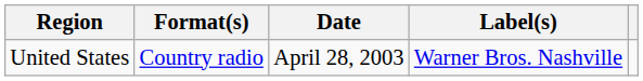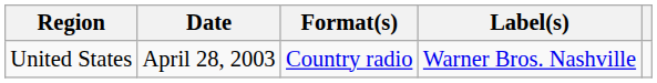columns swapped: Date <-> Format(s)
